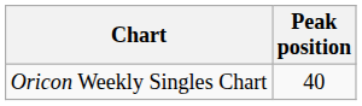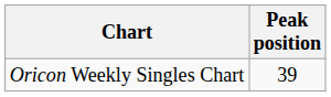Oricon Weekly Singles Chart | Peak position: 40 -> 39
